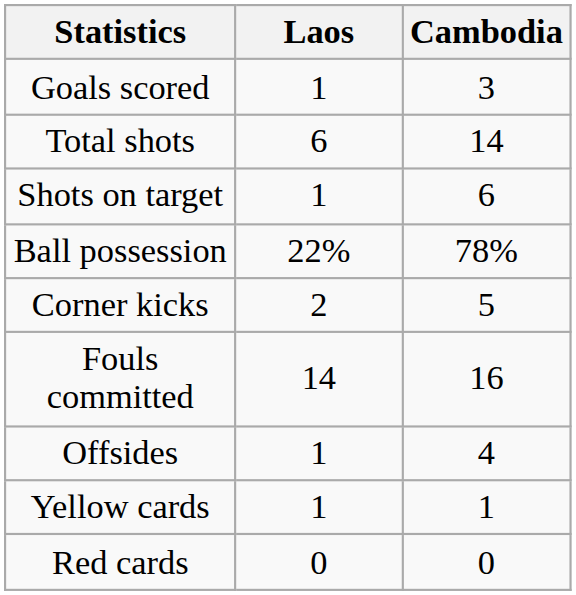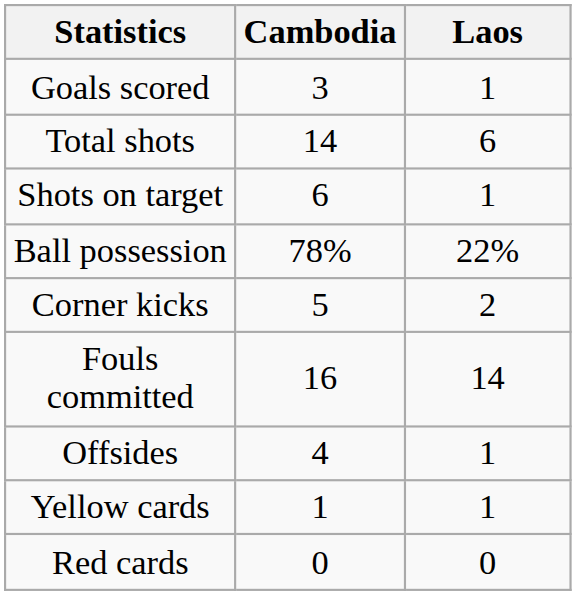columns swapped: Cambodia <-> Laos
